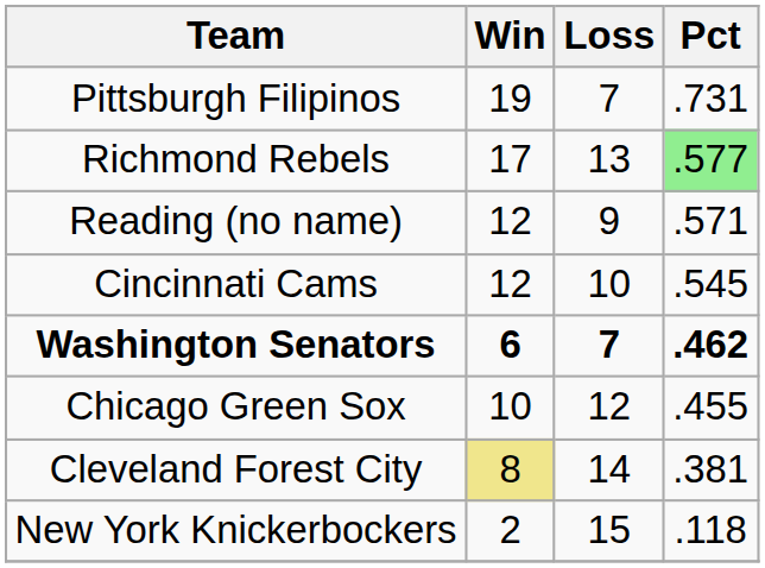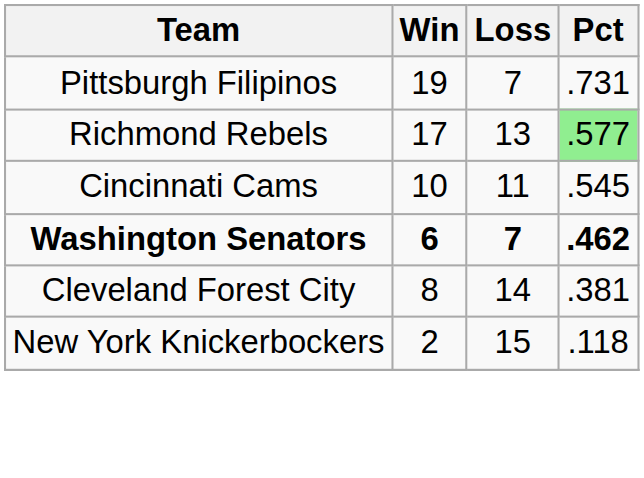- row: Reading (no name) | 12 | 9 | .571
Cincinnati Cams | Win: 12 -> 10
Cincinnati Cams | Loss: 10 -> 11
- row: Chicago Green Sox | 10 | 12 | .455
Cleveland Forest City | Win: khaki background -> no background
